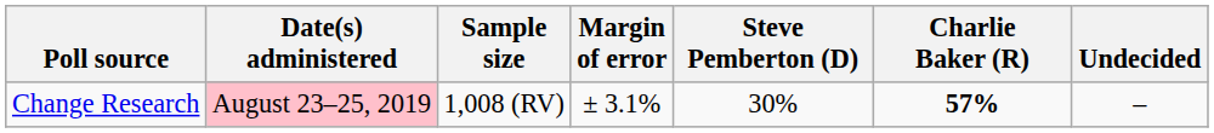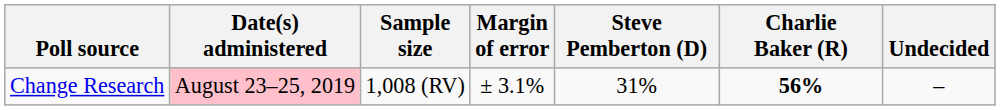Change Research | Steve Pemberton (D): 30% -> 31%
Change Research | Charlie Baker (R): 57% -> 56%
